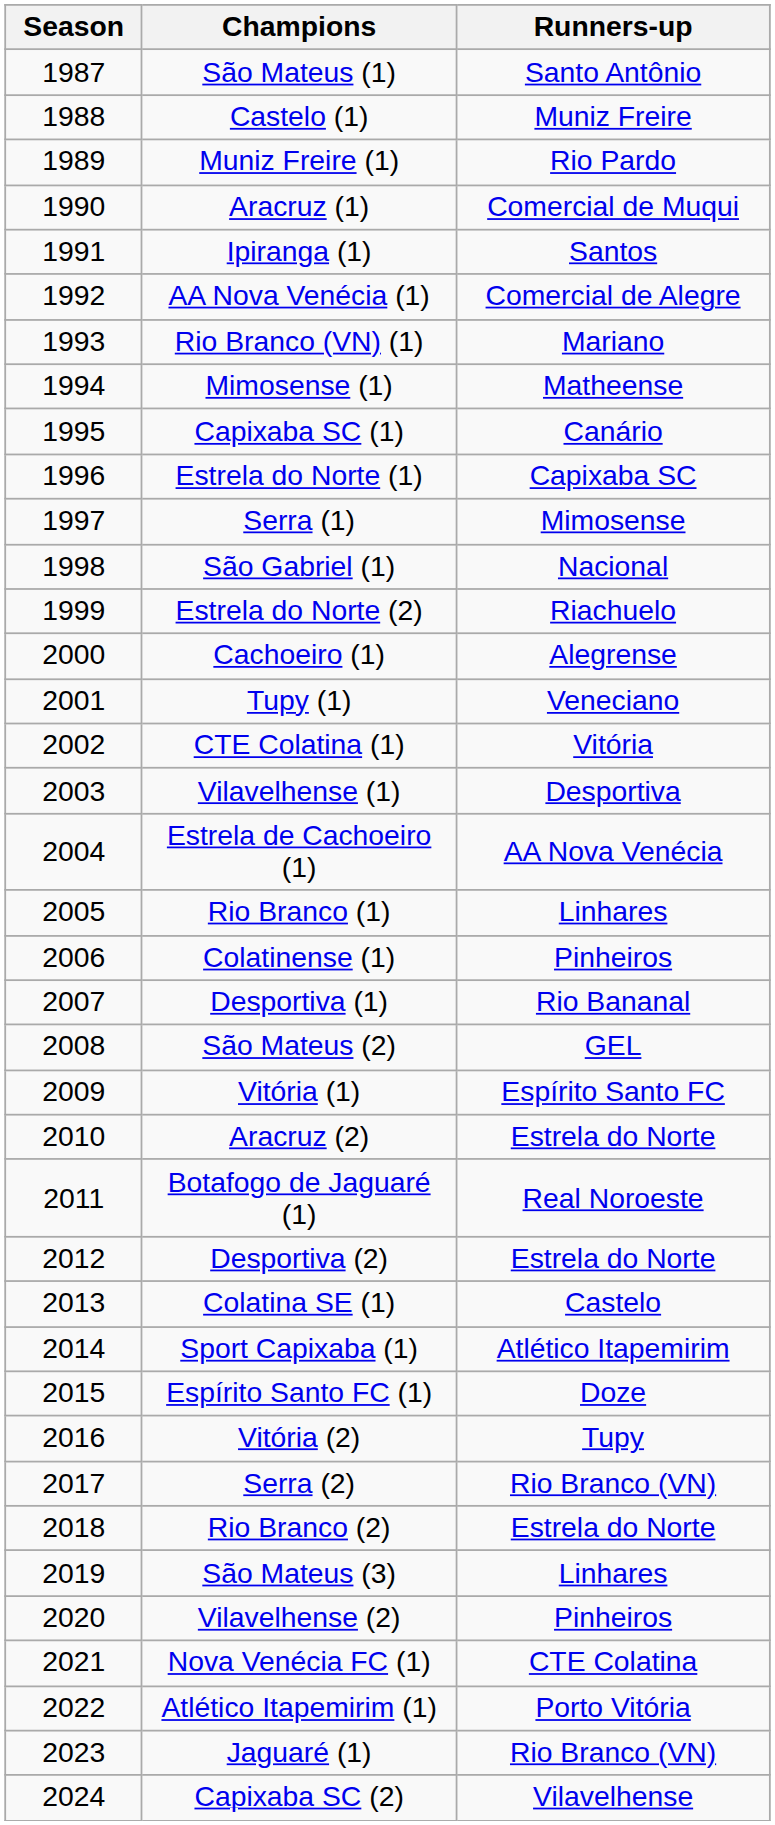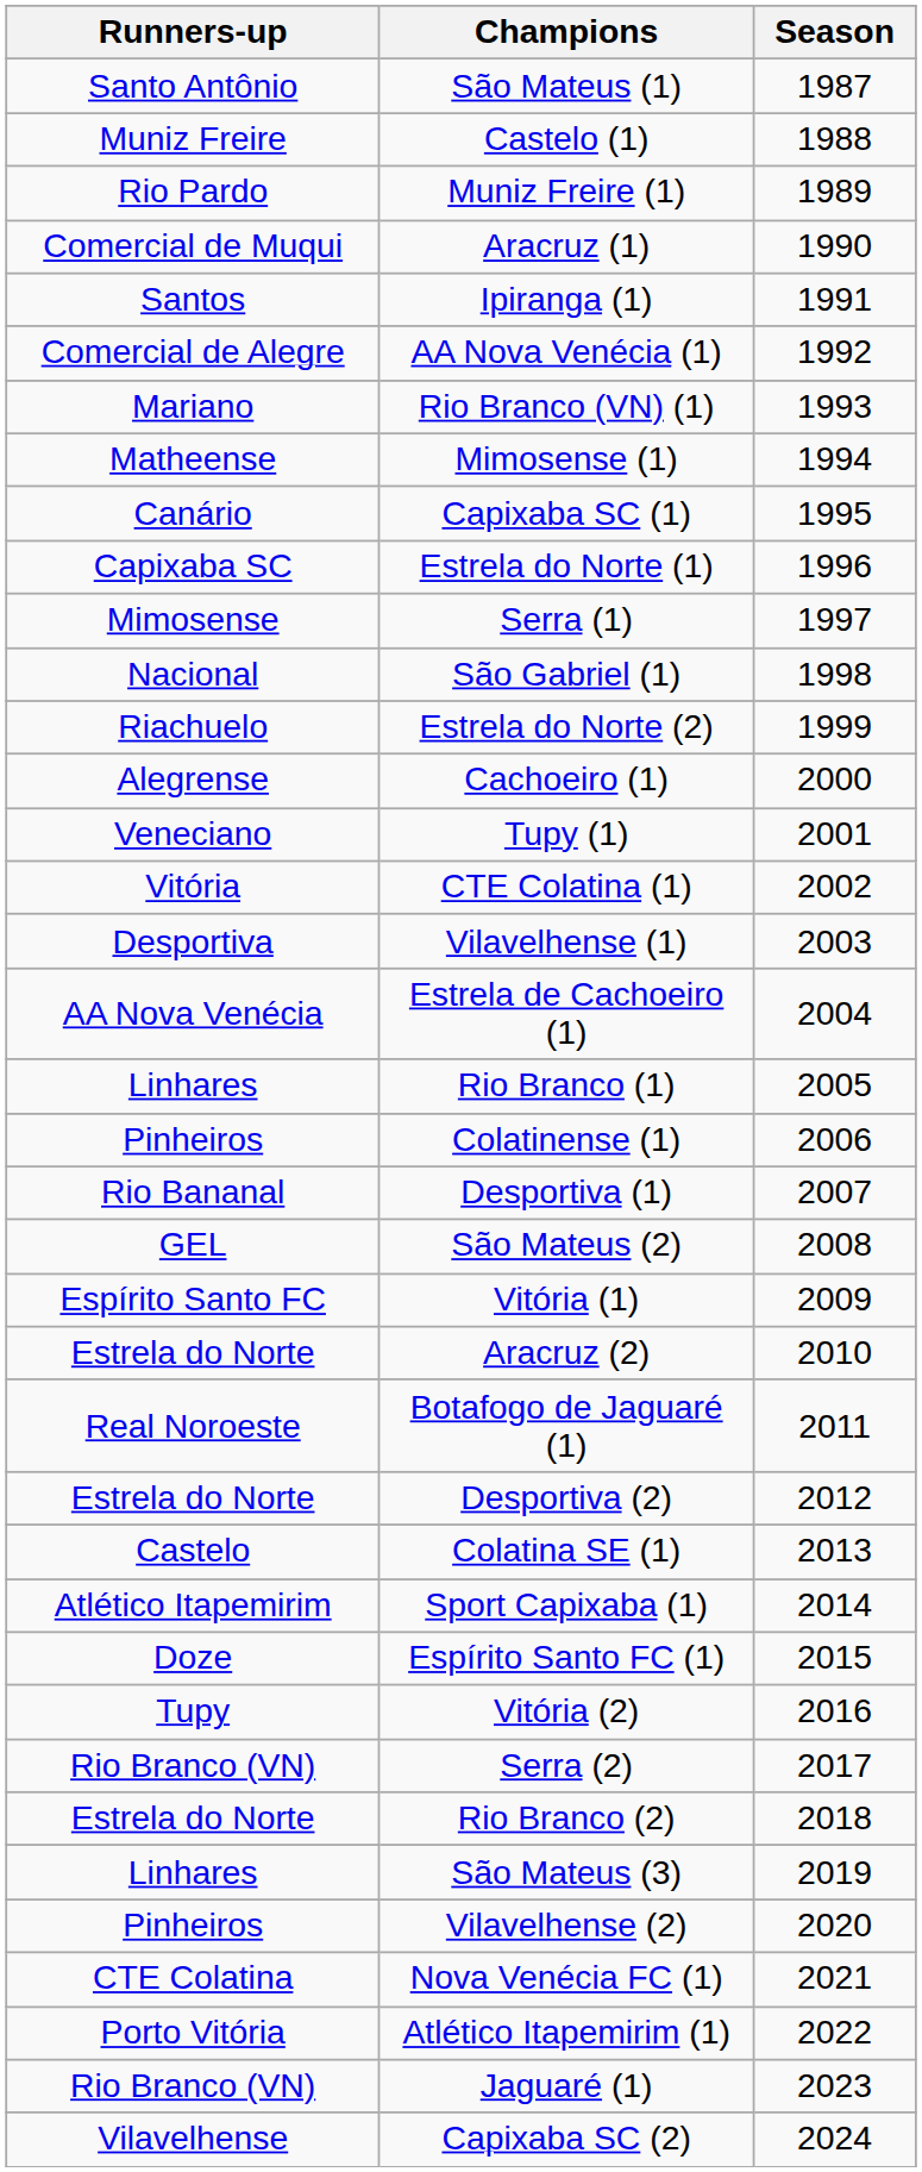columns swapped: Season <-> Runners-up
